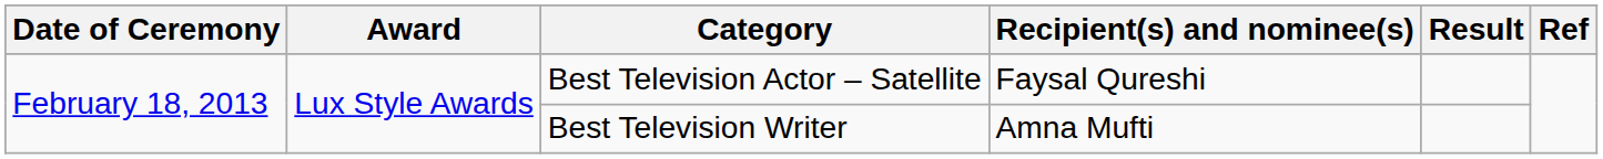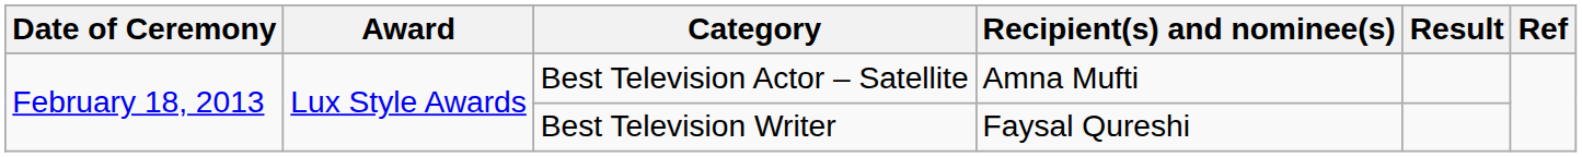Best Television Actor – Satellite | Recipient(s) and nominee(s): Faysal Qureshi -> Amna Mufti
Best Television Writer | Recipient(s) and nominee(s): Amna Mufti -> Faysal Qureshi
